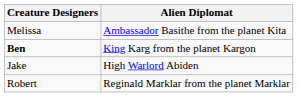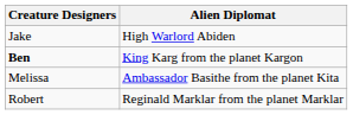rows swapped: Melissa <-> Jake
